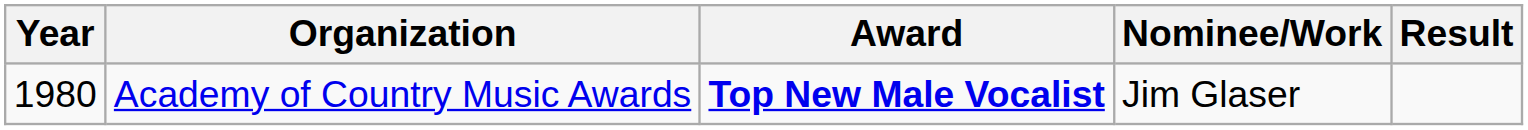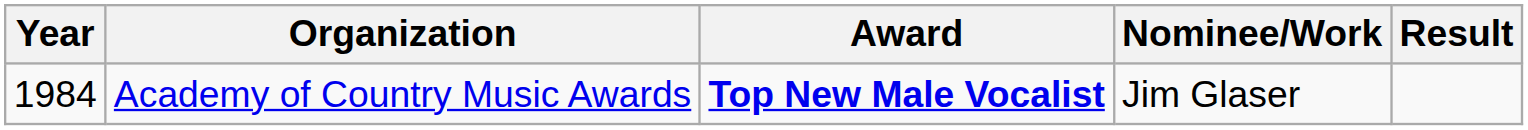Academy of Country Music Awards | Year: 1980 -> 1984
